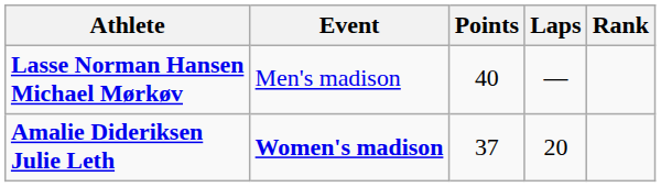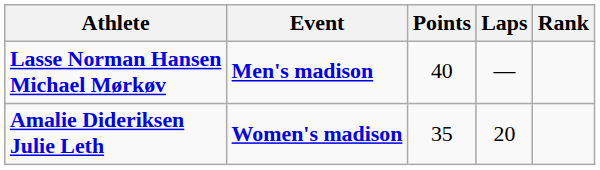Lasse Norman Hansen Michael Mørkøv | Event: normal -> bold
Amalie Dideriksen Julie Leth | Points: 37 -> 35
